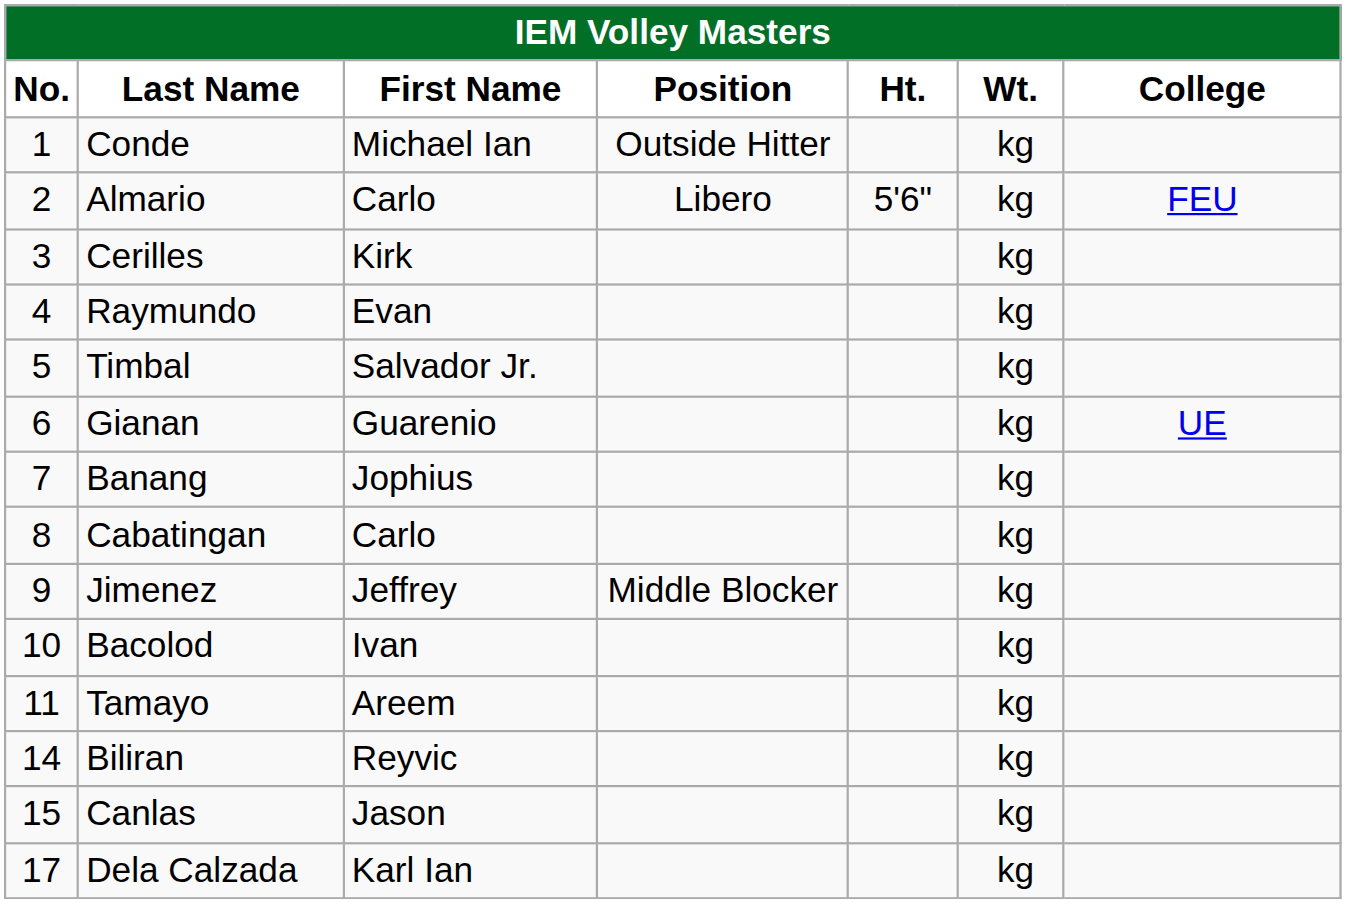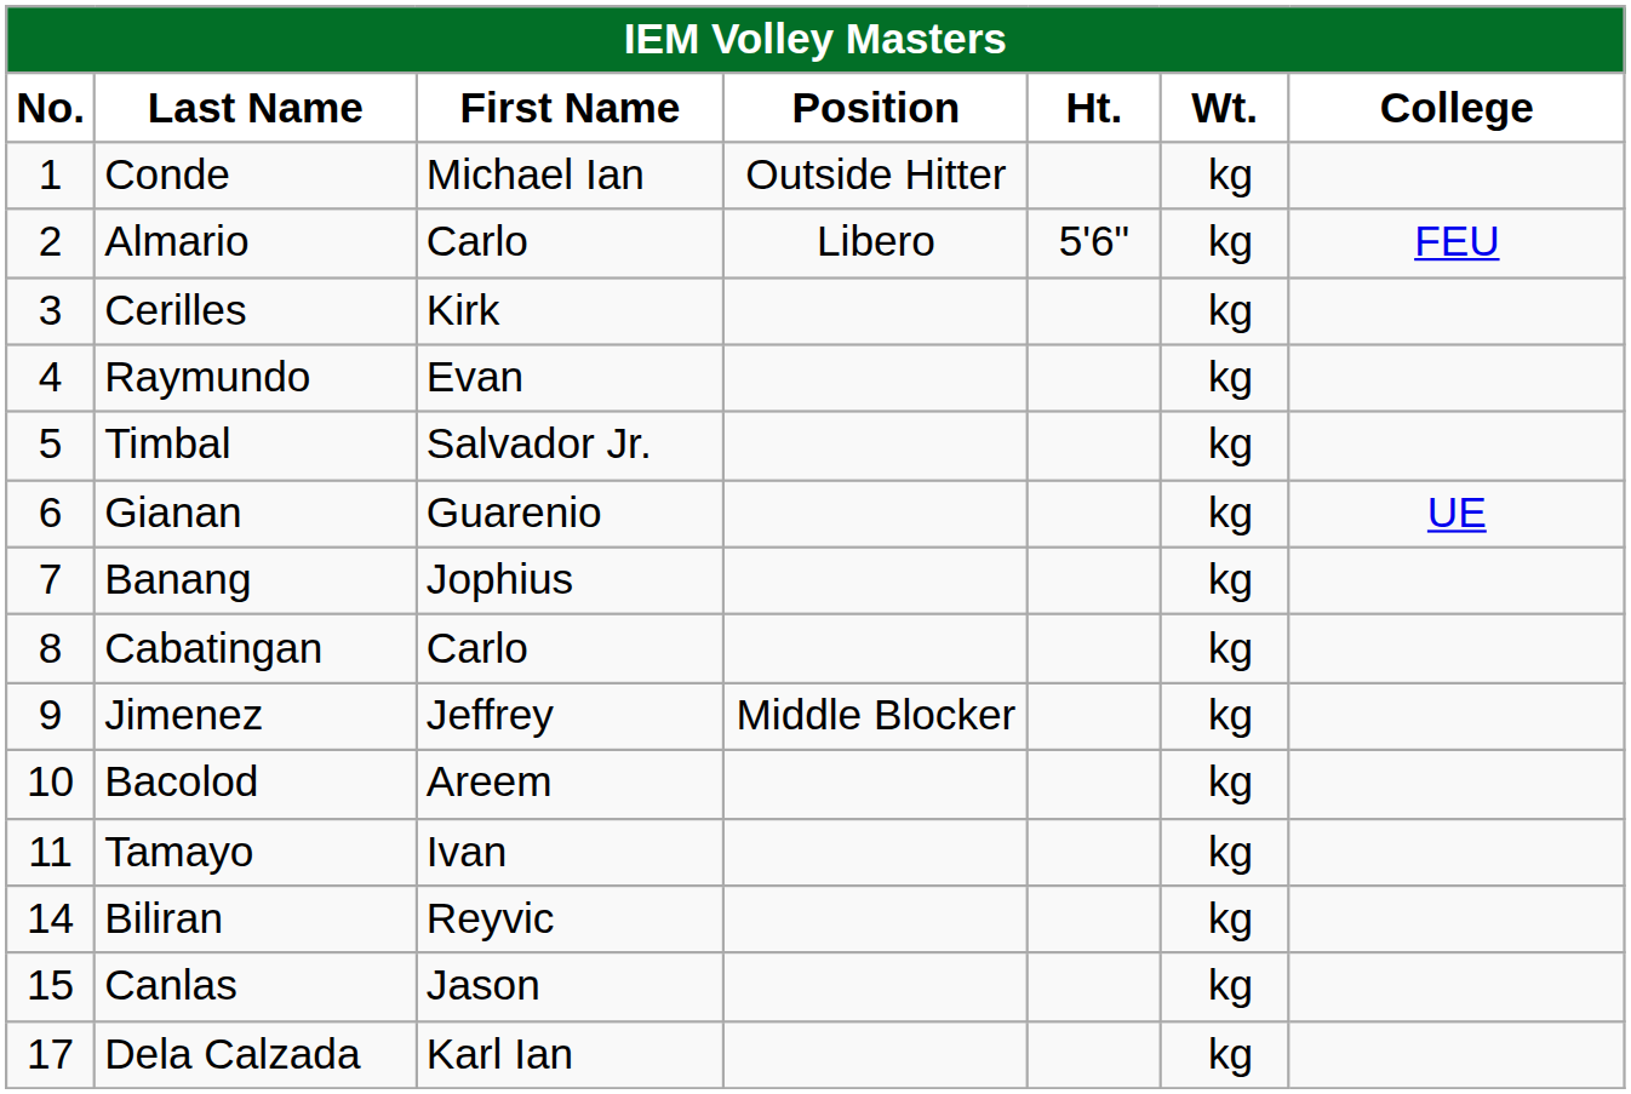Bacolod | First Name: Ivan -> Areem
Tamayo | First Name: Areem -> Ivan
